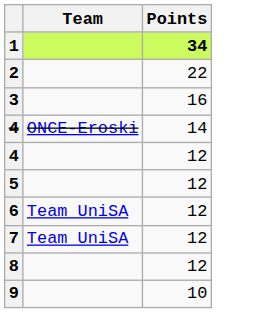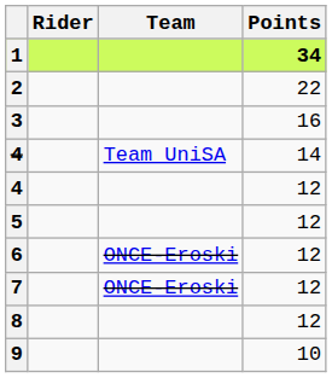+ column: Rider
4 / 14 | Team: ONCE-Eroski -> Team UniSA
6 | Team: Team UniSA -> ONCE-Eroski
7 | Team: Team UniSA -> ONCE-Eroski
